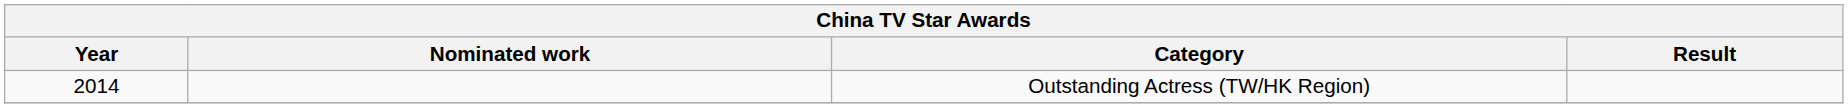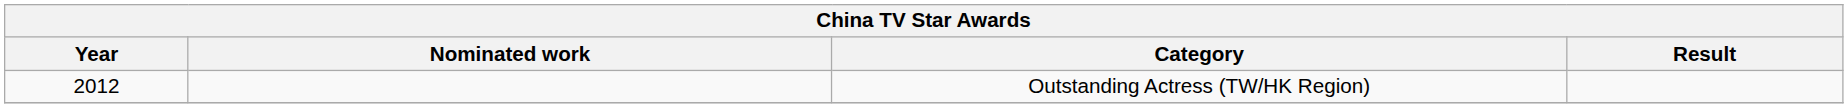Outstanding Actress (TW/HK Region) | Year: 2014 -> 2012
